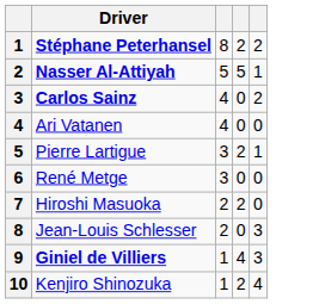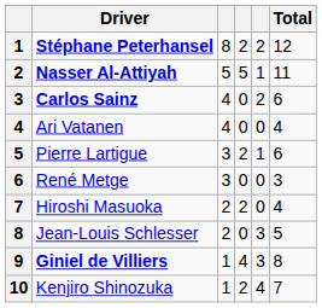+ column: Total | 12 | 11 | 6 | 4 | 6 | 3 | 4 | 5 | 8 | 7
